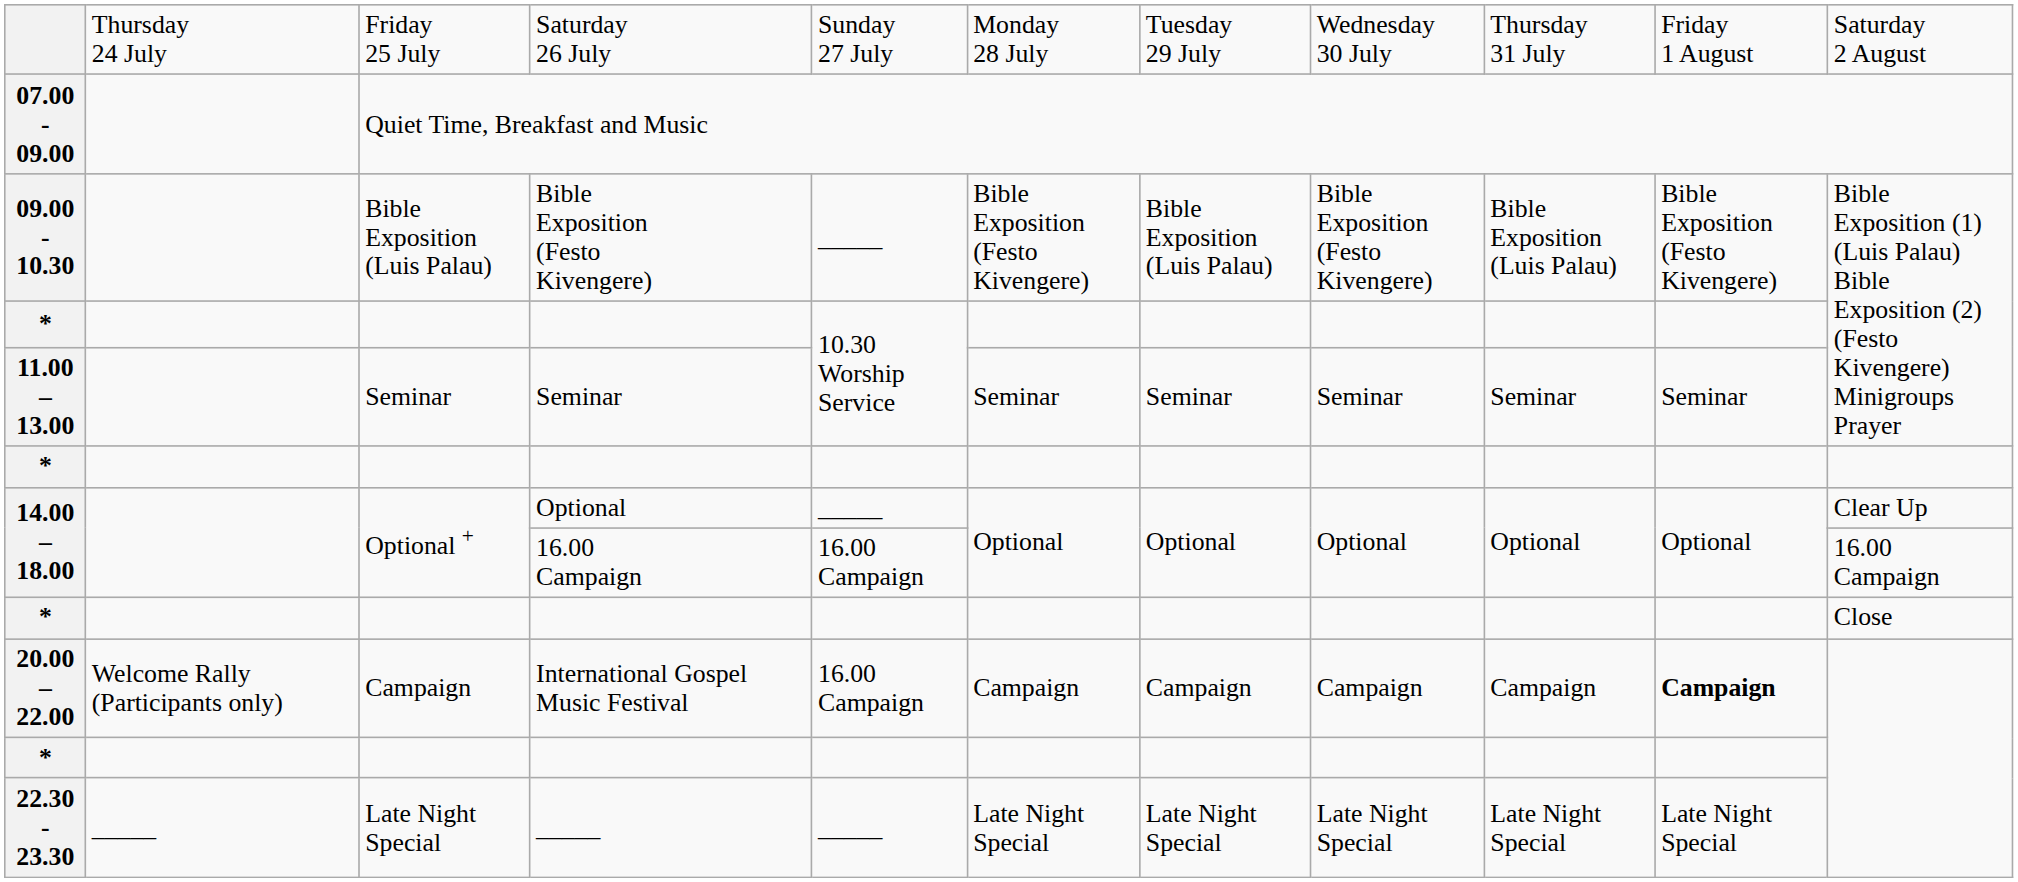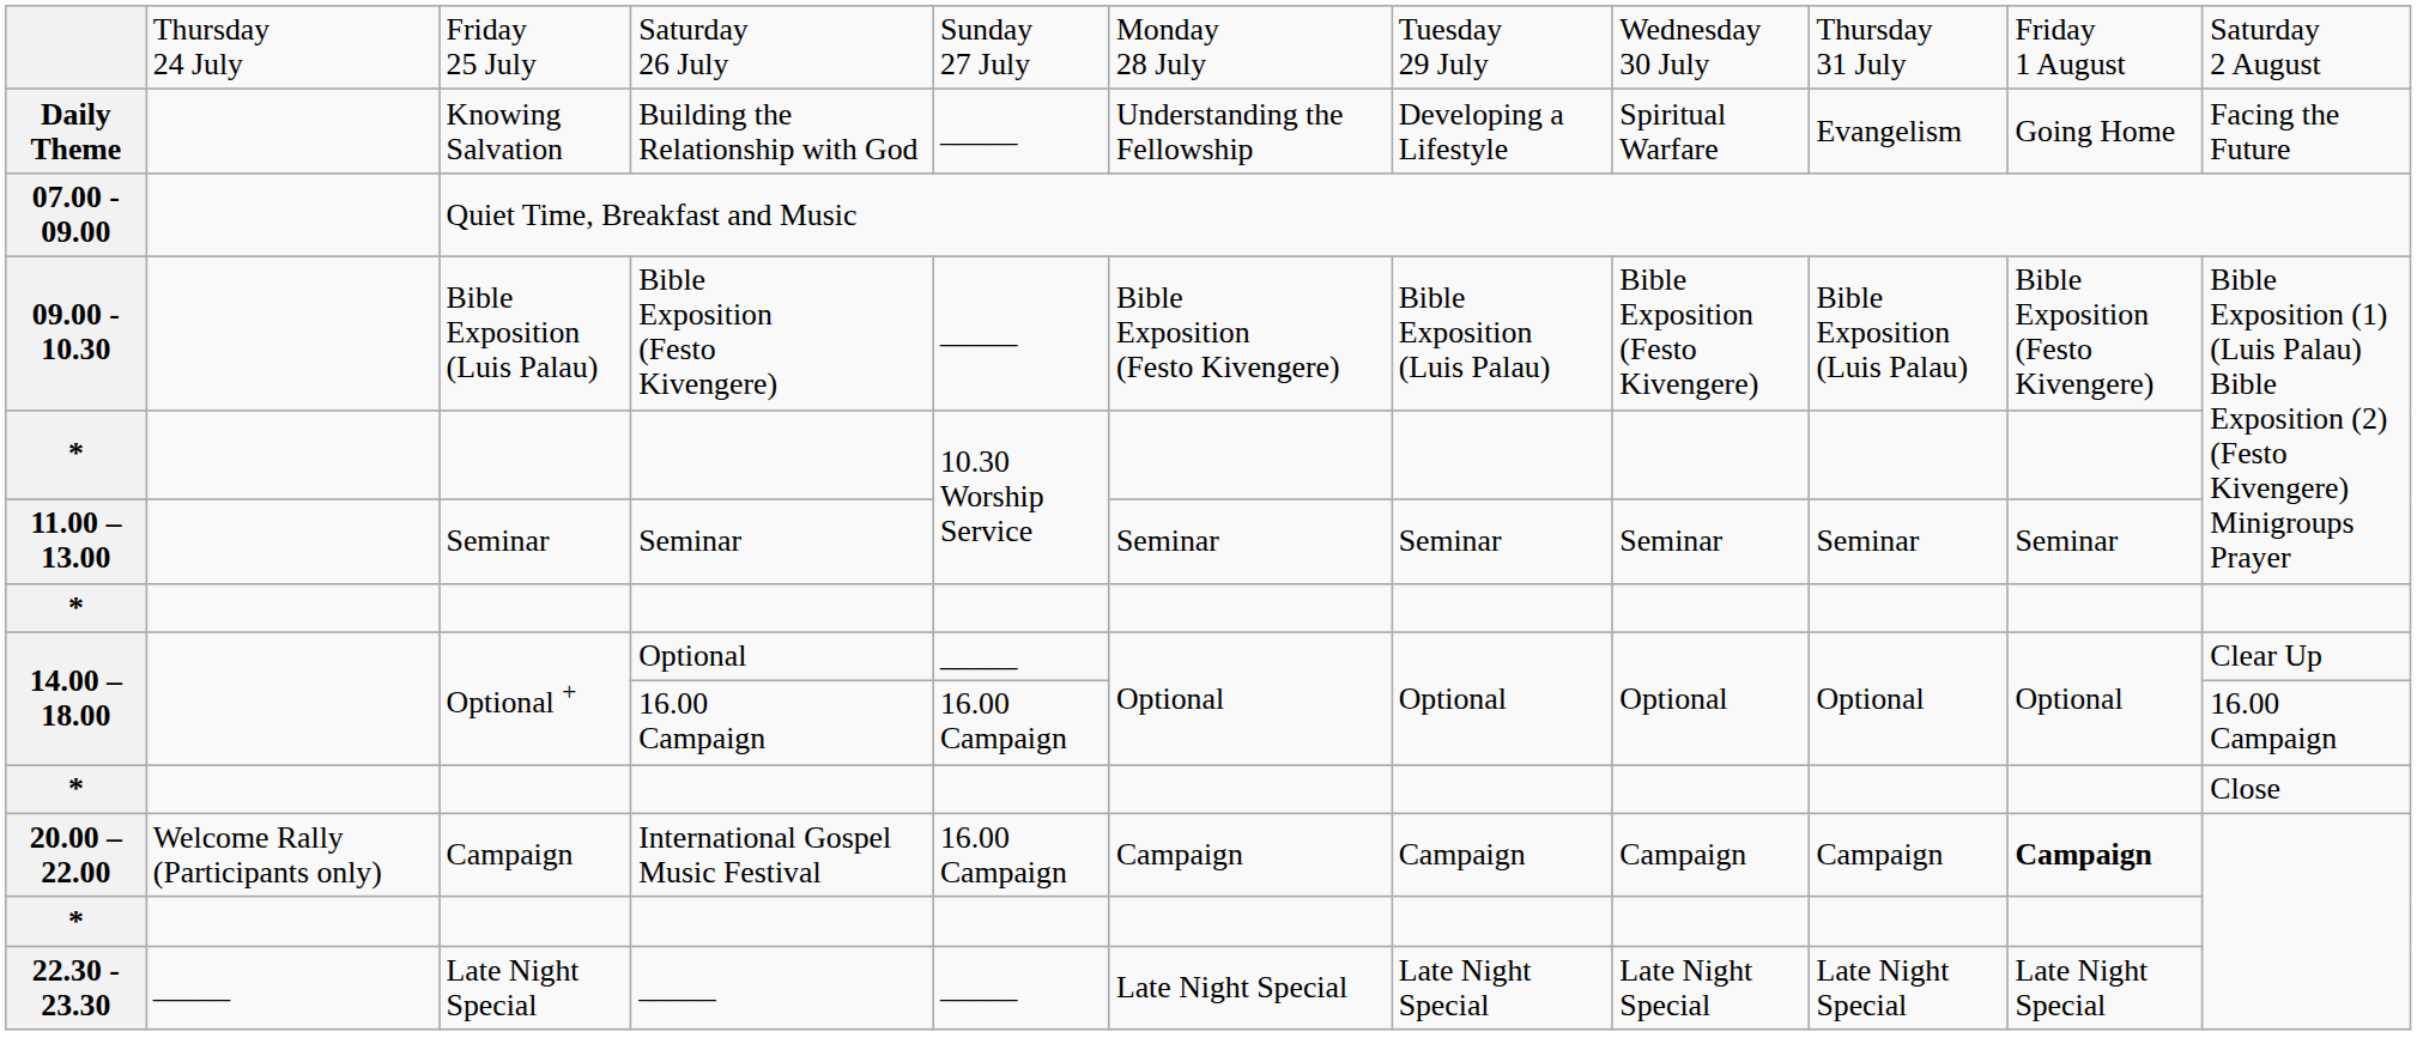+ row: Daily Theme | Knowing Salvation | Building the Relationship with God | _____ | Understanding the Fellowship | Developing a Lifestyle | Spiritual Warfare | Evangelism | Going Home | Facing the Future
